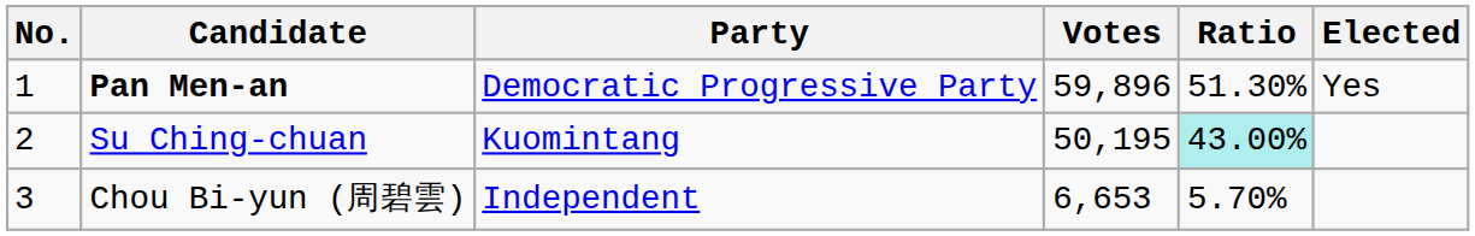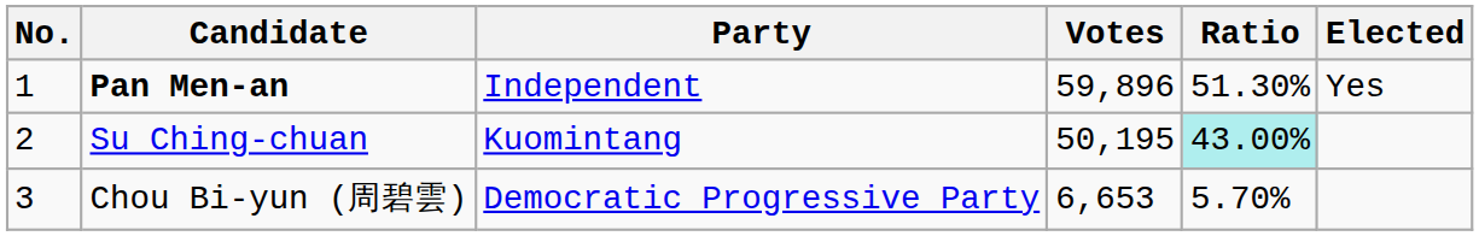Pan Men-an | Party: Democratic Progressive Party -> Independent
Chou Bi-yun (周碧雲) | Party: Independent -> Democratic Progressive Party
